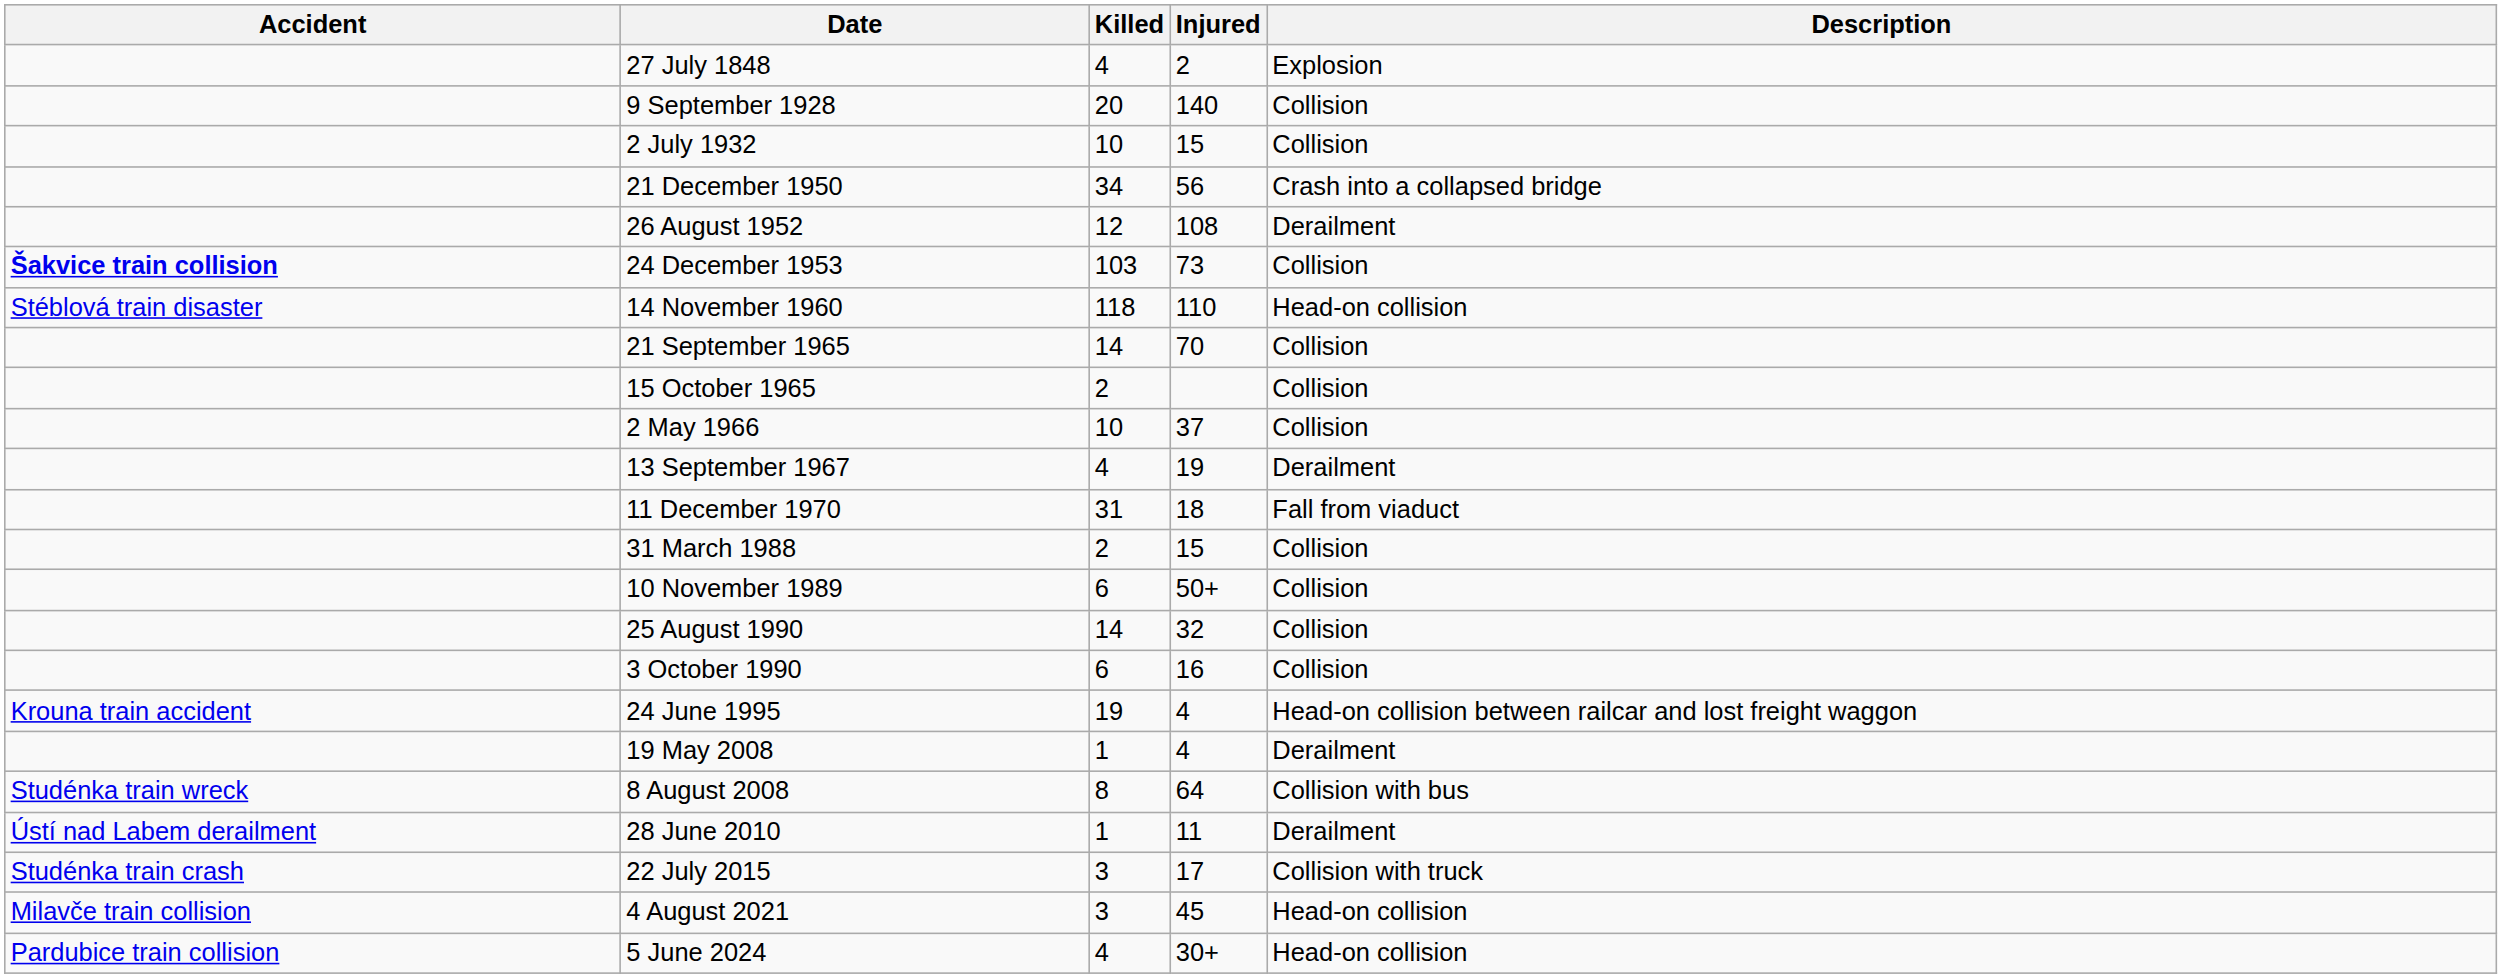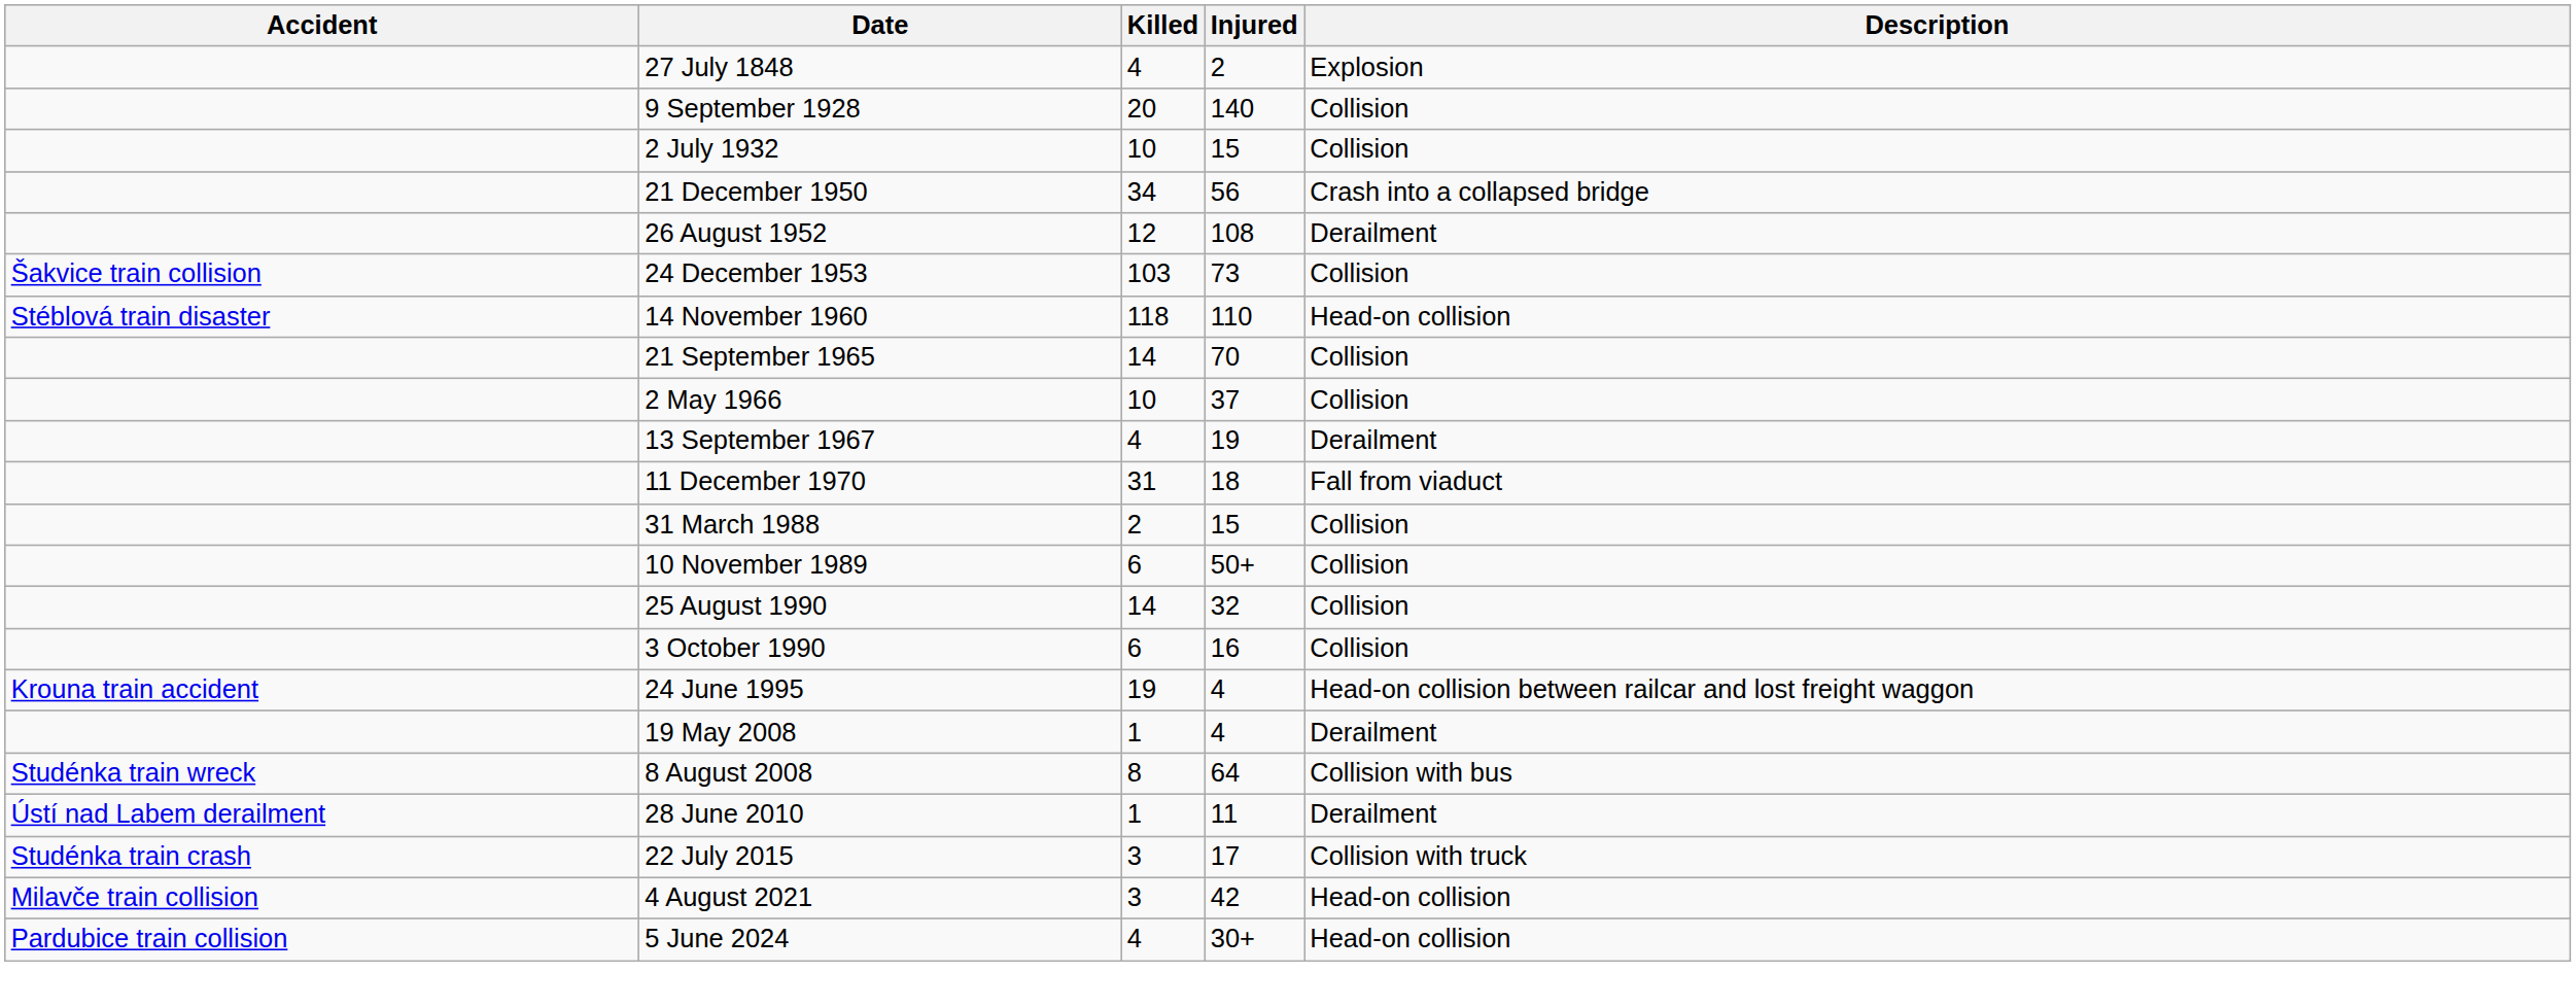24 December 1953 | Accident: bold -> normal
- row: 15 October 1965 | 2 | Collision
4 August 2021 | Injured: 45 -> 42
